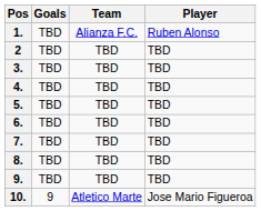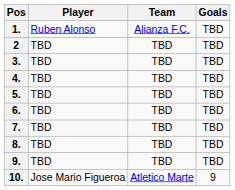columns swapped: Player <-> Goals
